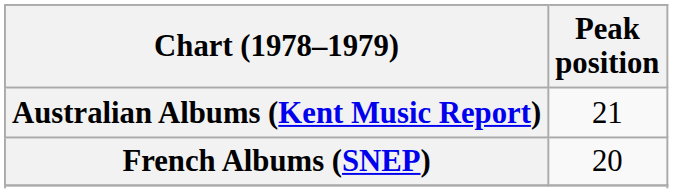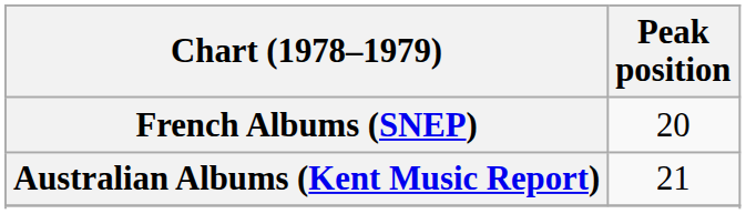rows swapped: Australian Albums (Kent Music Report) <-> French Albums (SNEP)
